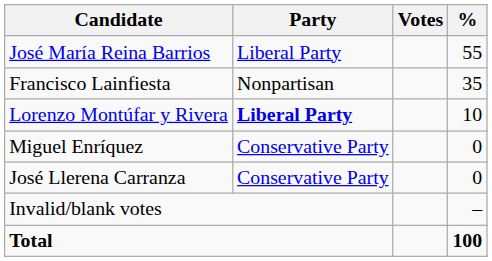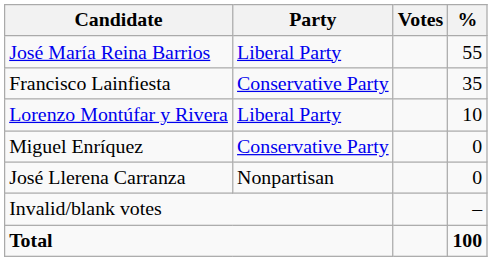Francisco Lainfiesta | Party: Nonpartisan -> Conservative Party
Lorenzo Montúfar y Rivera | Party: bold -> normal
José Llerena Carranza | Party: Conservative Party -> Nonpartisan
